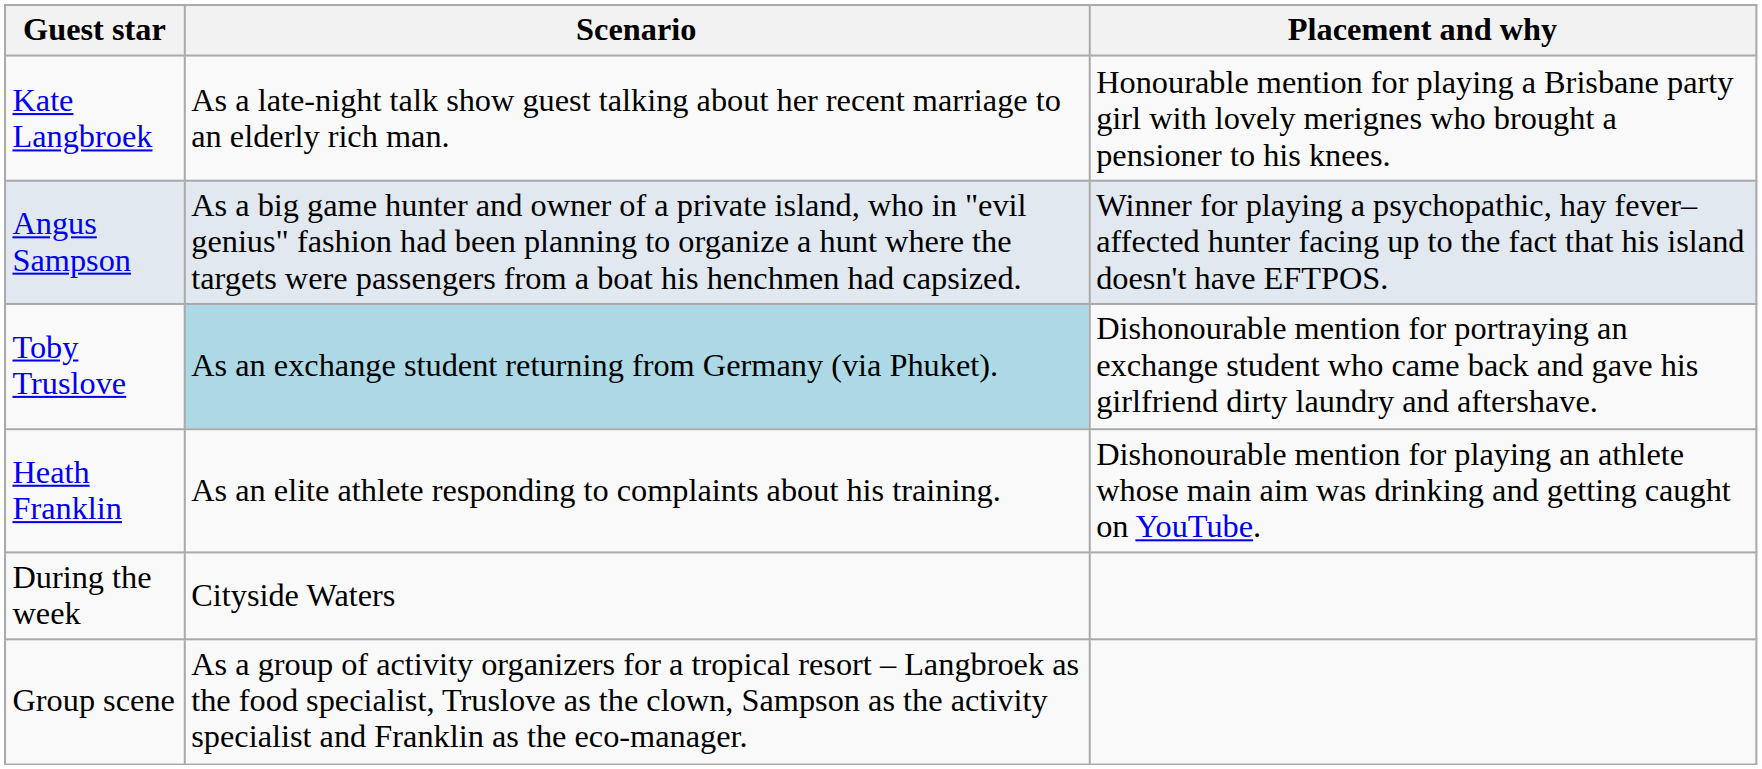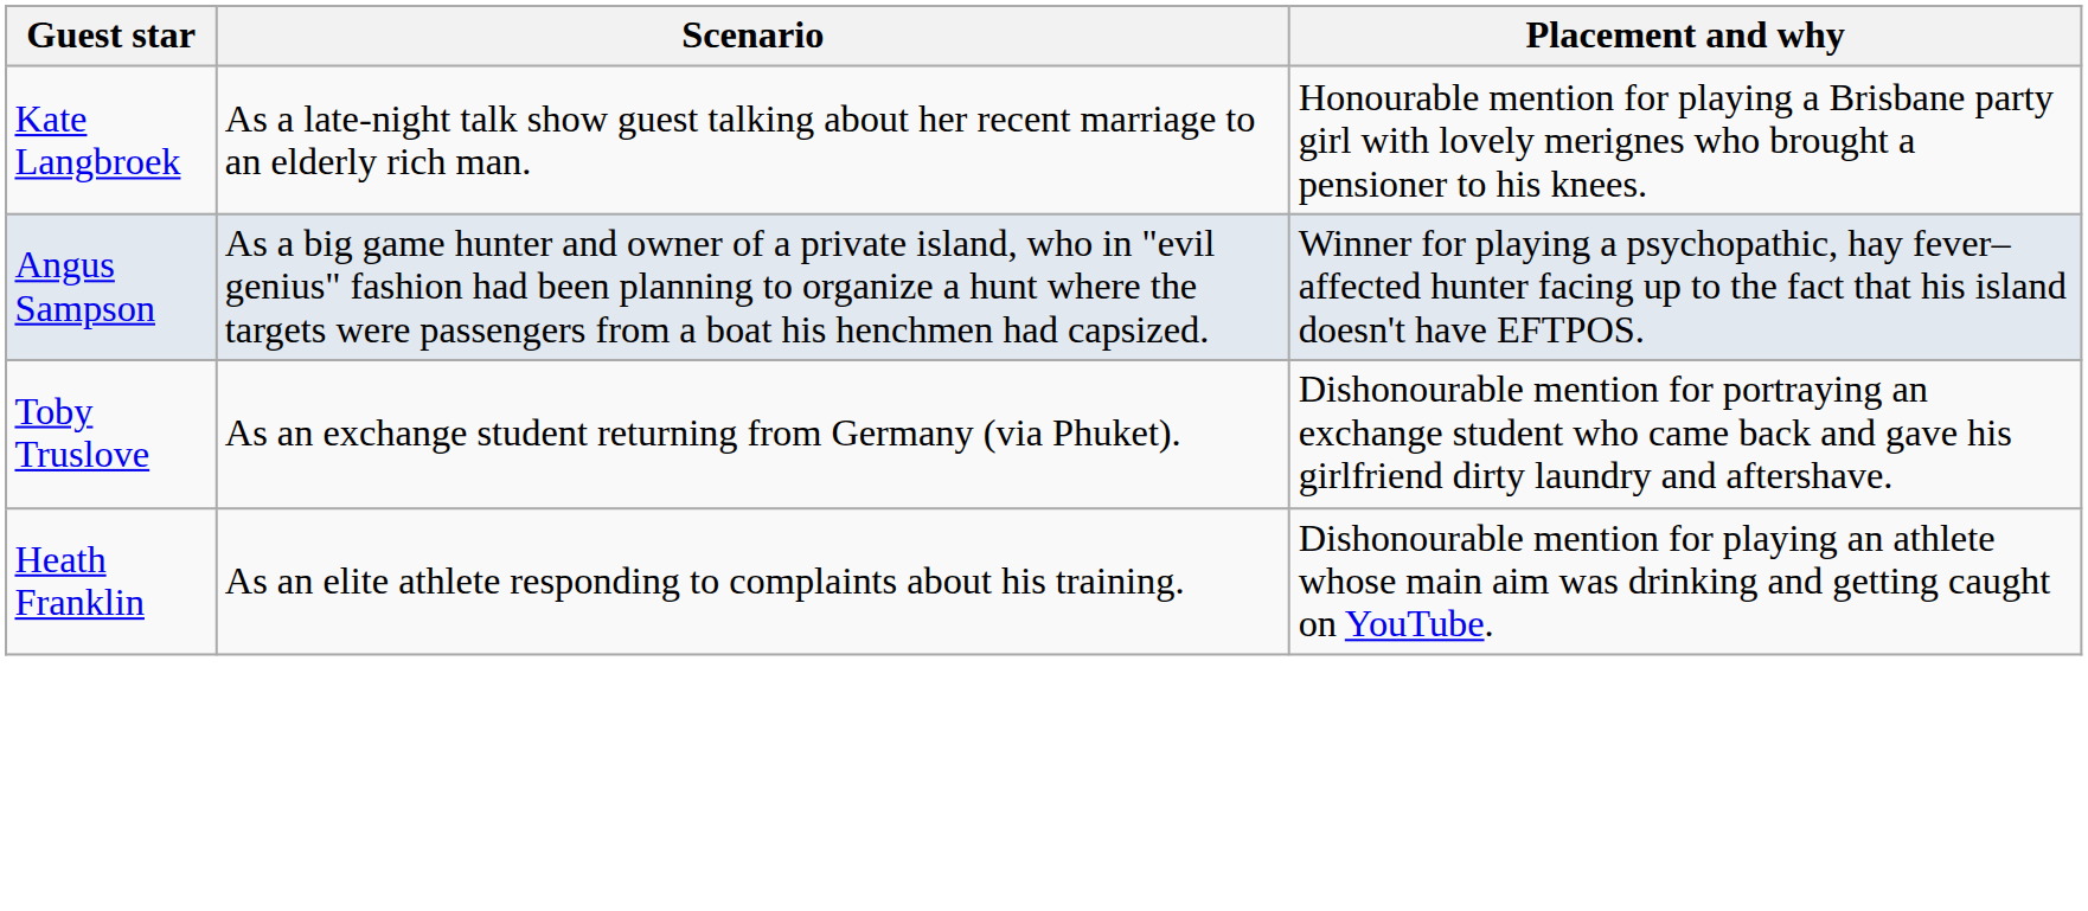Toby Truslove | Scenario: lightblue background -> no background
- row: During the week | Cityside Waters
- row: Group scene | As a group of activity organizers for a tropical resort – Langbroek as the food specialist, Truslove as the clown, Sampson as the activity specialist and Franklin as the eco-manager.
